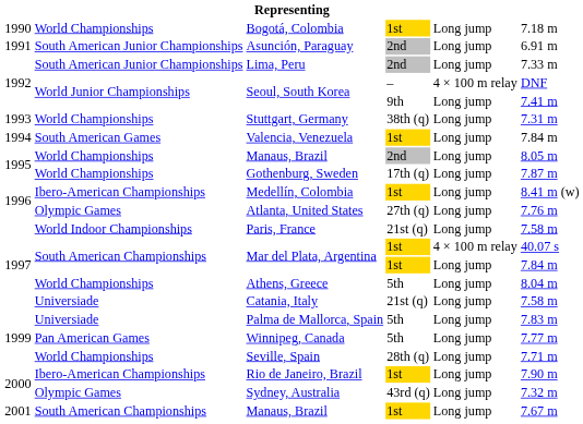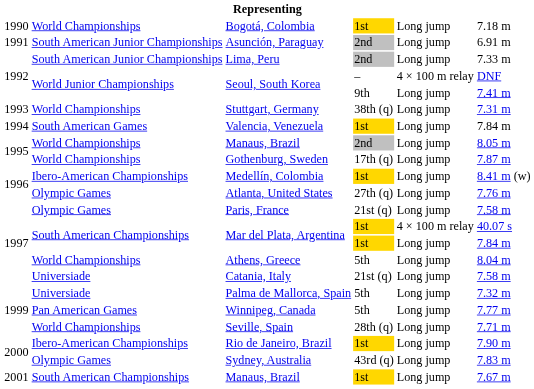Paris, France | column 2: World Indoor Championships -> Olympic Games
Palma de Mallorca, Spain | column 6: 7.83 m -> 7.32 m
Sydney, Australia | column 6: 7.32 m -> 7.83 m
